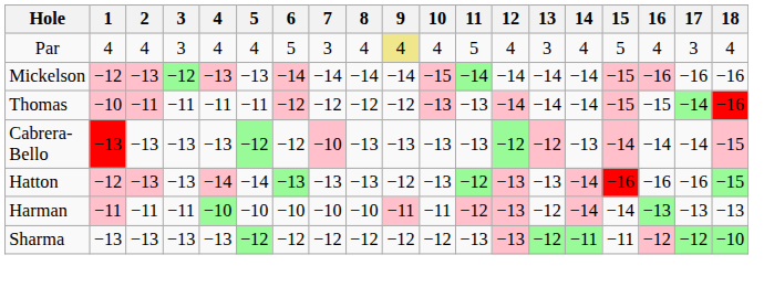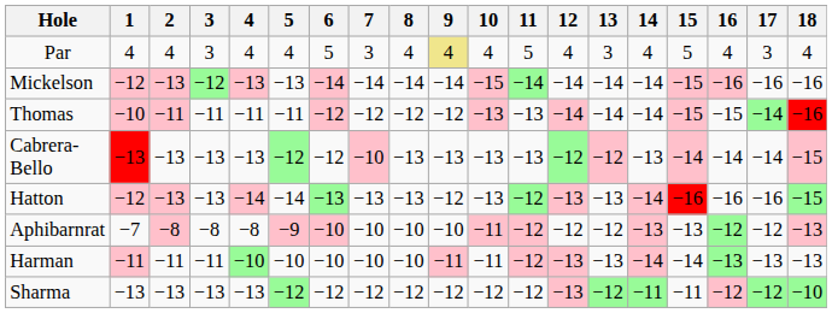+ row: Aphibarnrat | −7 | −8 | −8 | −8 | −9 | −10 | −10 | −10 | −10 | −11 | −12 | −12 | −12 | −13 | −13 | −12 | −12 | −13
Harman | 13: −12 -> −13
Sharma | 11: −13 -> −12
